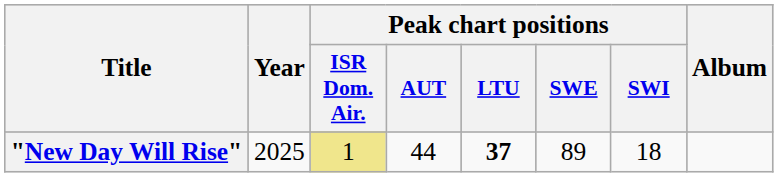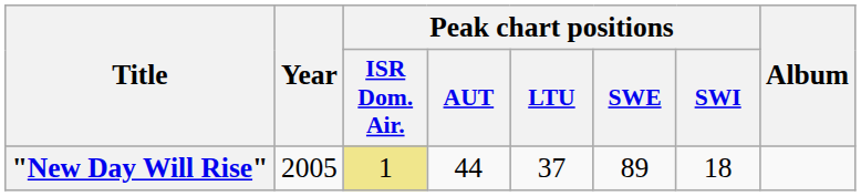"New Day Will Rise" | Year: 2025 -> 2005
"New Day Will Rise" | Peak chart positions / LTU: bold -> normal
